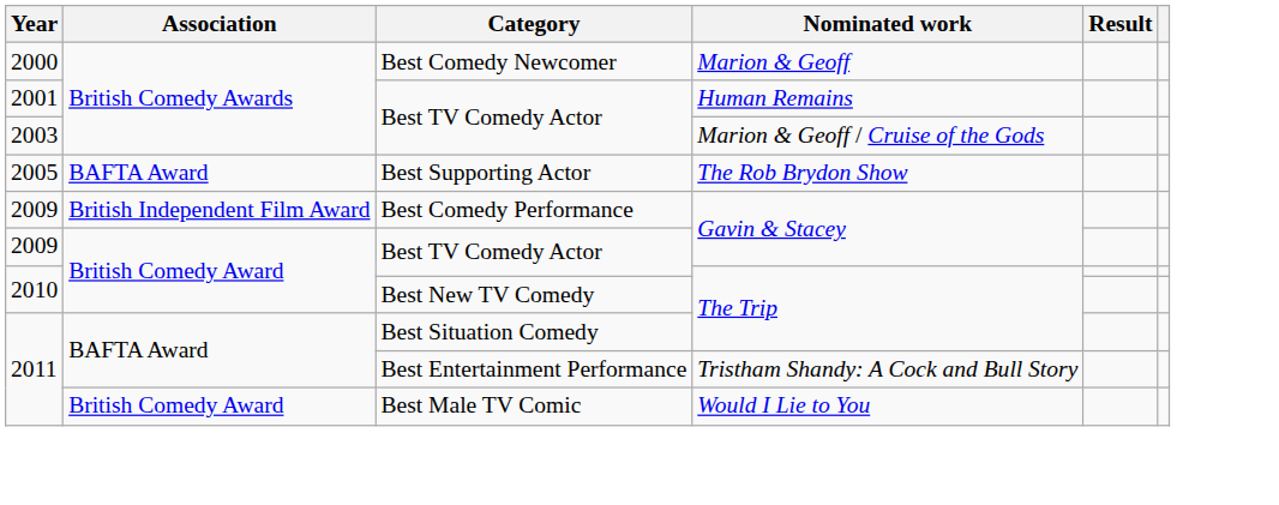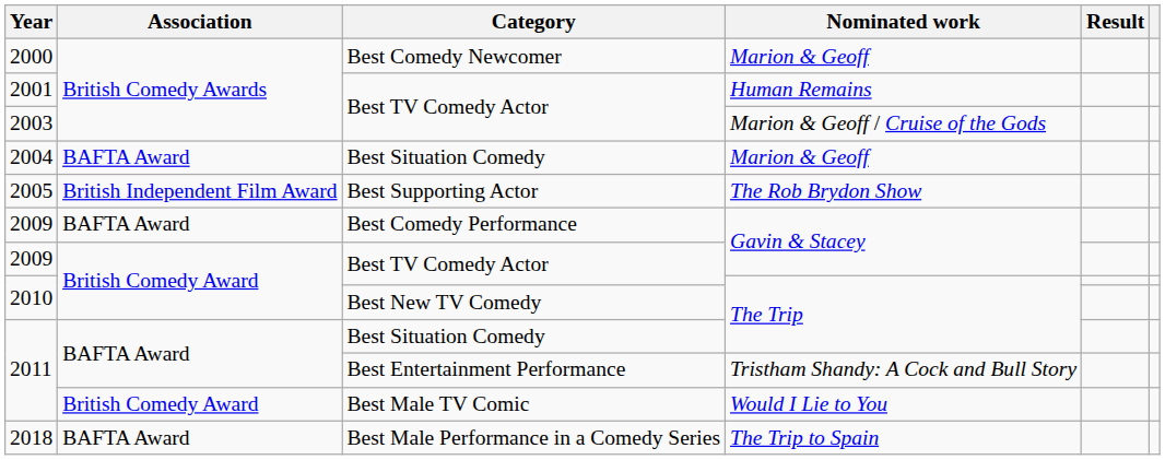+ row: 2004 | BAFTA Award | Best Situation Comedy | Marion & Geoff
2005 | Association: BAFTA Award -> British Independent Film Award
2009 / Best Comedy Performance | Association: British Independent Film Award -> BAFTA Award
+ row: 2018 | BAFTA Award | Best Male Performance in a Comedy Series | The Trip to Spain
